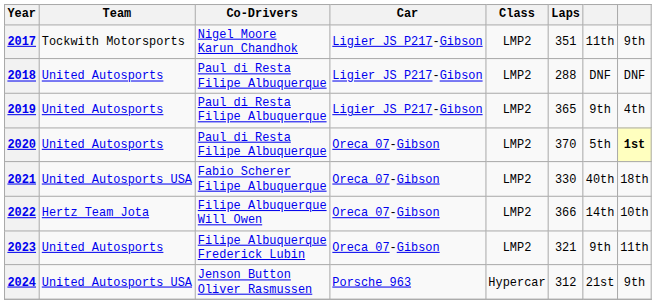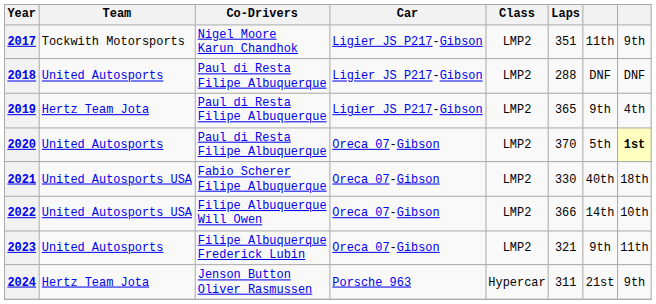2019 | Team: United Autosports -> Hertz Team Jota
2022 | Team: Hertz Team Jota -> United Autosports USA
2024 | Team: United Autosports USA -> Hertz Team Jota
2024 | Laps: 312 -> 311
